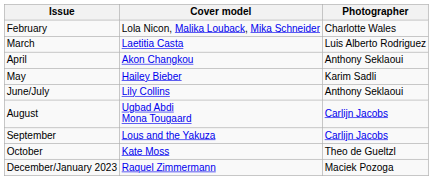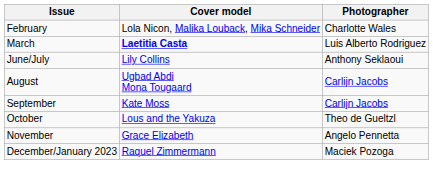March | Cover model: normal -> bold
- row: April | Akon Changkou | Anthony Seklaoui
- row: May | Hailey Bieber | Karim Sadli
September | Cover model: Lous and the Yakuza -> Kate Moss
October | Cover model: Kate Moss -> Lous and the Yakuza
+ row: November | Grace Elizabeth | Angelo Pennetta
